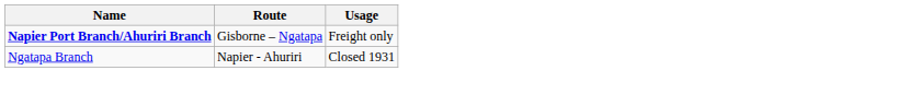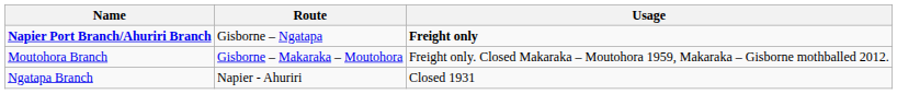Napier Port Branch/Ahuriri Branch | Usage: normal -> bold
+ row: Moutohora Branch | Gisborne – Makaraka – Moutohora | Freight only. Closed Makaraka – Moutohora 1959, Makaraka – Gisborne mothballed 2012.
